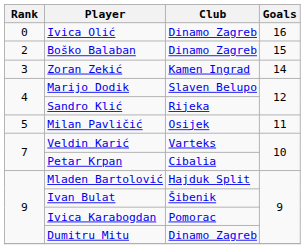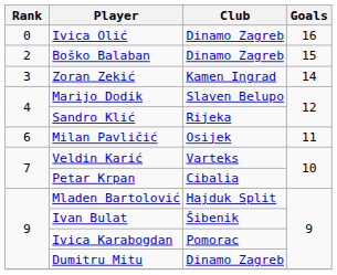Milan Pavličić | Rank: 5 -> 6
